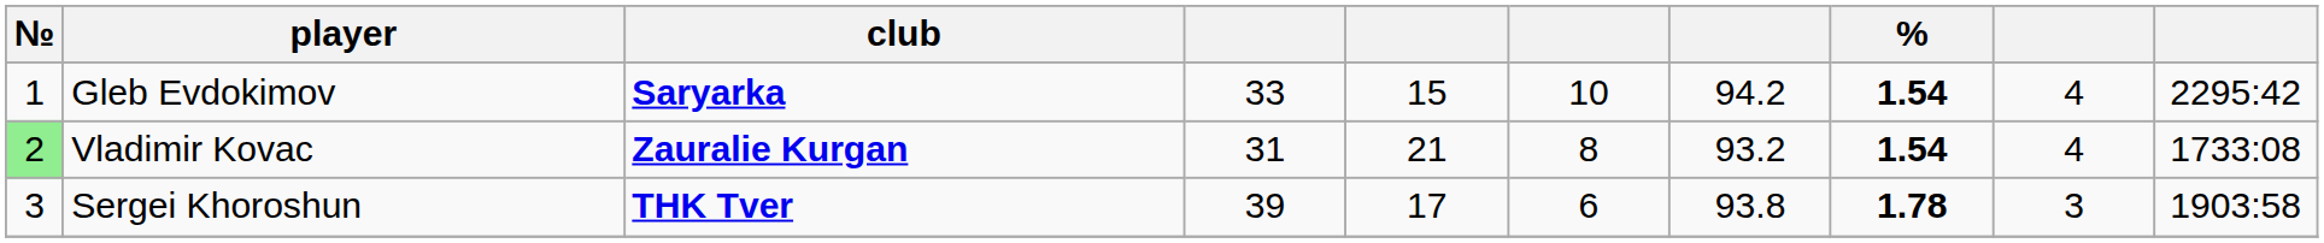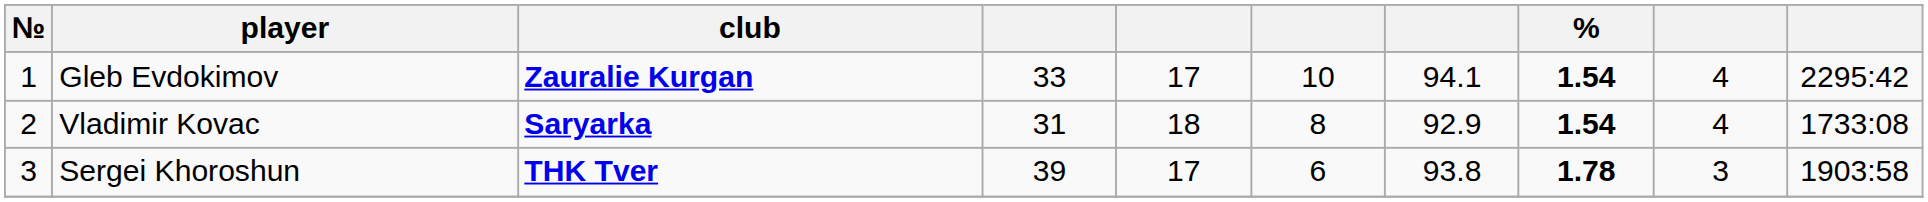Gleb Evdokimov | club: Saryarka -> Zauralie Kurgan
Gleb Evdokimov | column 5: 15 -> 17
Gleb Evdokimov | column 7: 94.2 -> 94.1
Vladimir Kovac | №: lightgreen background -> no background
Vladimir Kovac | club: Zauralie Kurgan -> Saryarka
Vladimir Kovac | column 5: 21 -> 18
Vladimir Kovac | column 7: 93.2 -> 92.9
